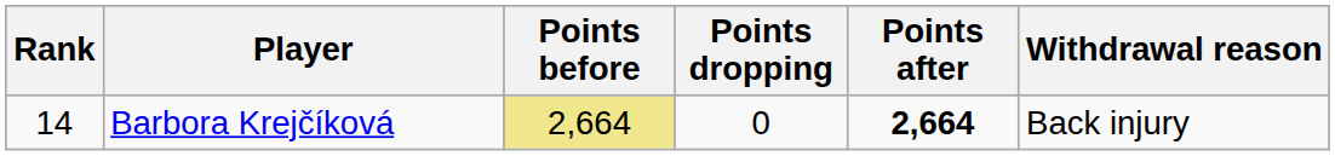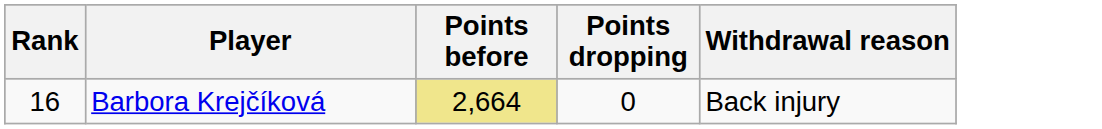- column: Points after | 2,664
Barbora Krejčíková | Rank: 14 -> 16
